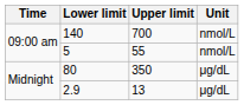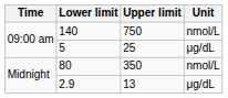140 | Upper limit: 700 -> 750
5 | Upper limit: 55 -> 25
5 | Unit: nmol/L -> μg/dL
80 | Unit: μg/dL -> nmol/L
